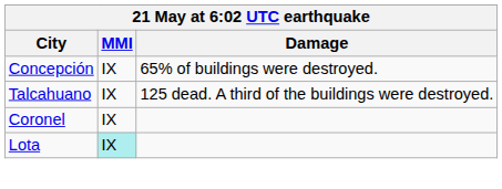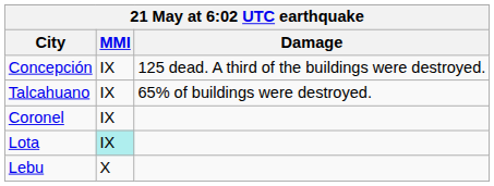Concepción | Damage: 65% of buildings were destroyed. -> 125 dead. A third of the buildings were destroyed.
Talcahuano | Damage: 125 dead. A third of the buildings were destroyed. -> 65% of buildings were destroyed.
+ row: Lebu | X
